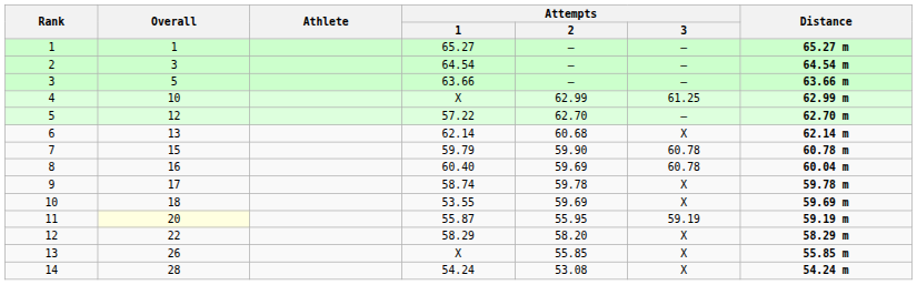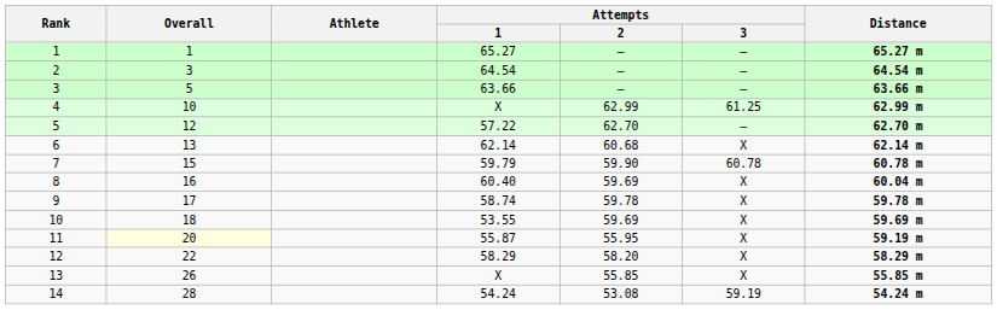8 | Attempts / 3: 60.78 -> X
11 | Attempts / 3: 59.19 -> X
14 | Attempts / 3: X -> 59.19
